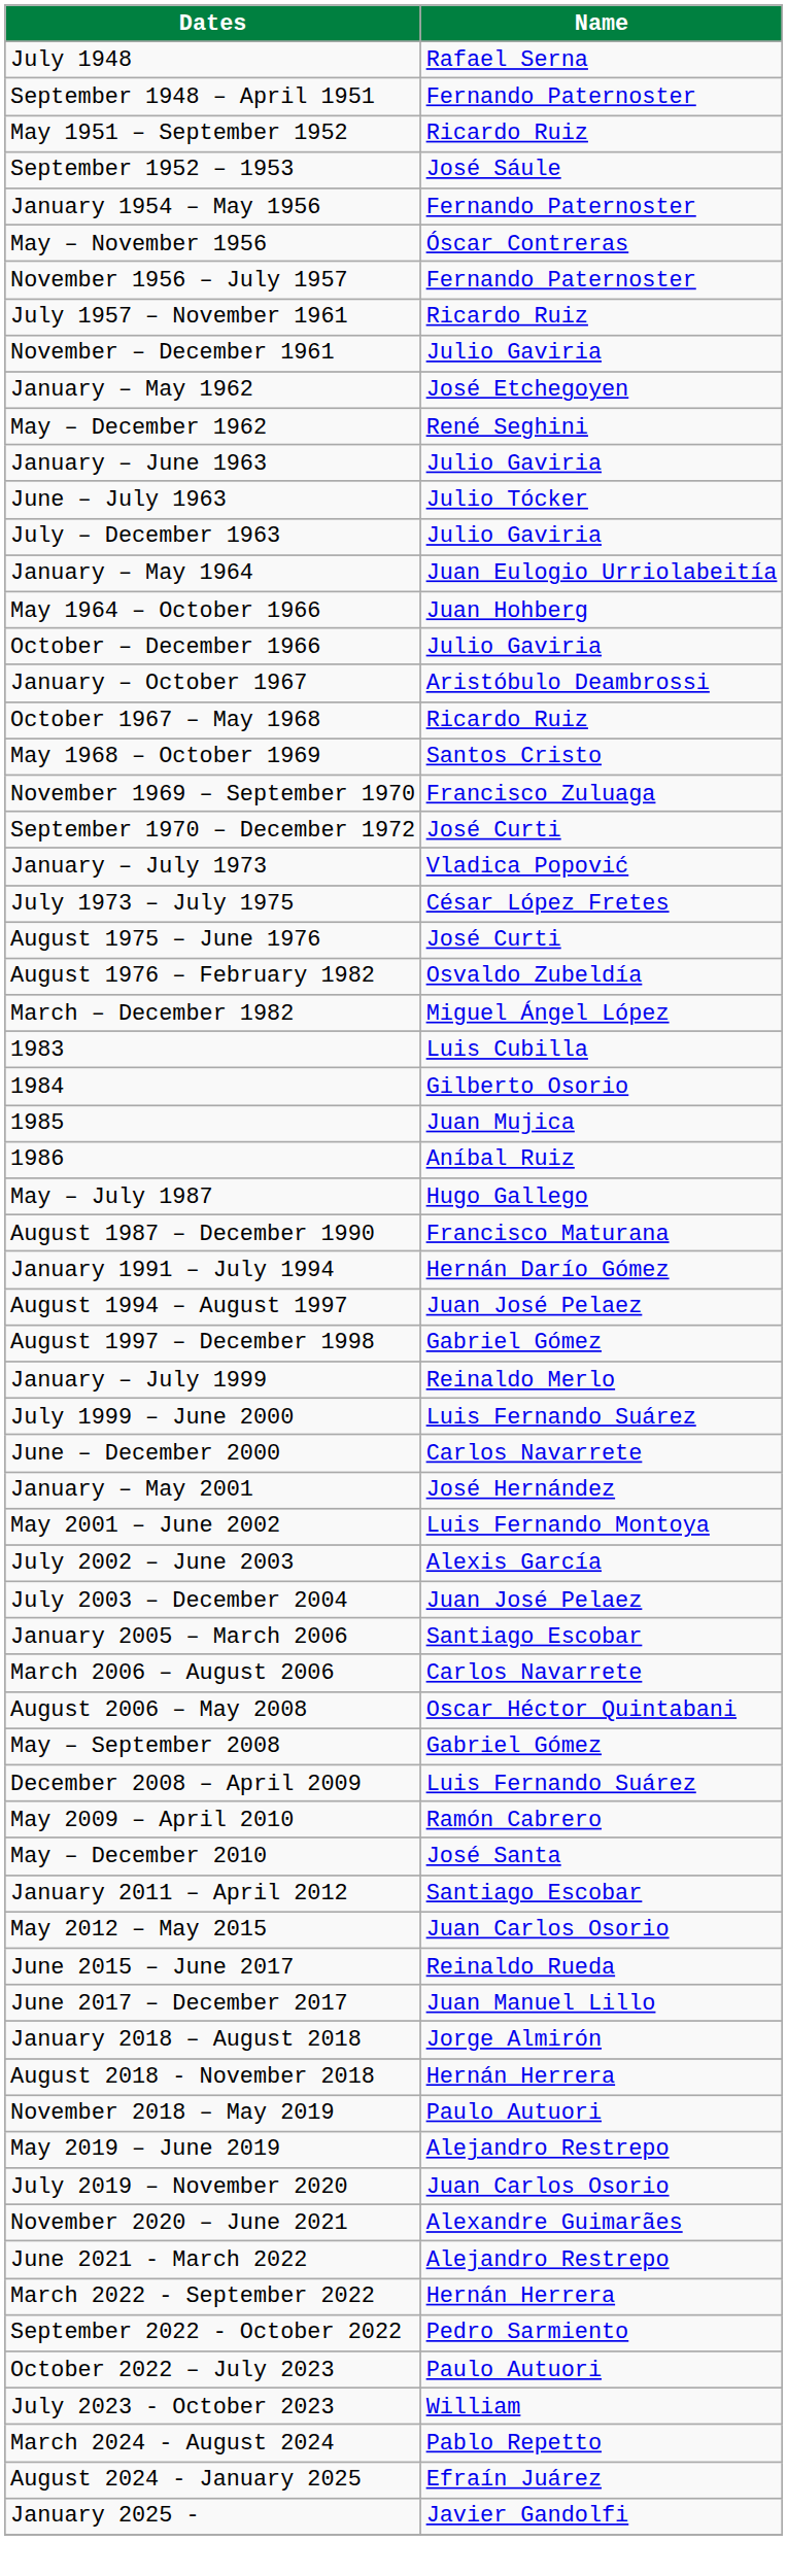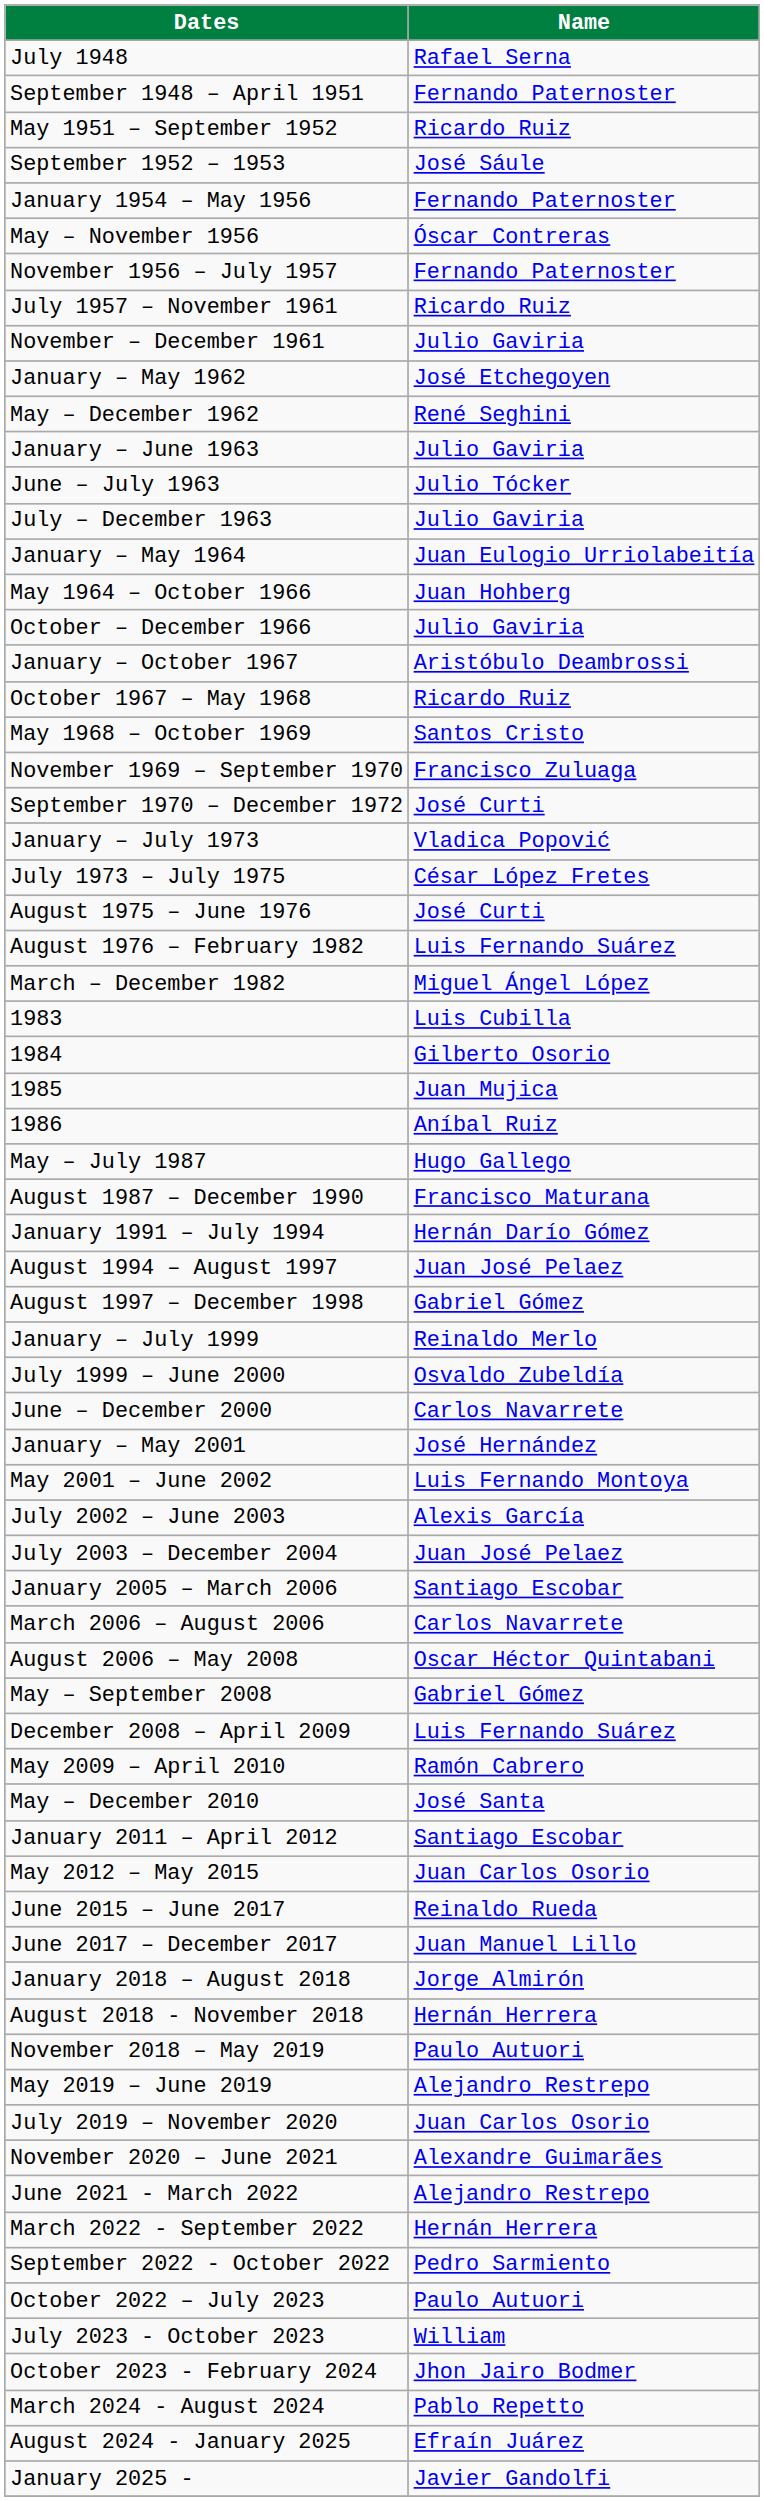August 1976 – February 1982 | Name: Osvaldo Zubeldía -> Luis Fernando Suárez
July 1999 – June 2000 | Name: Luis Fernando Suárez -> Osvaldo Zubeldía
+ row: October 2023 - February 2024 | Jhon Jairo Bodmer
